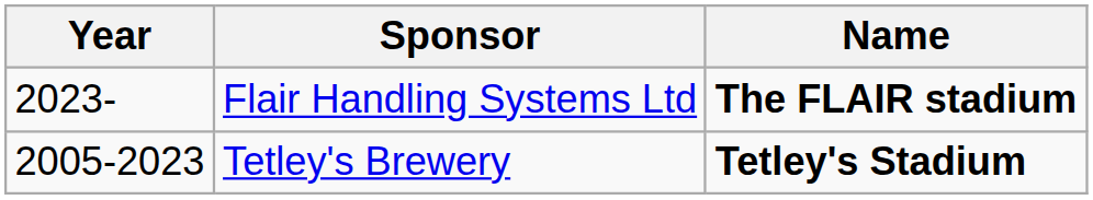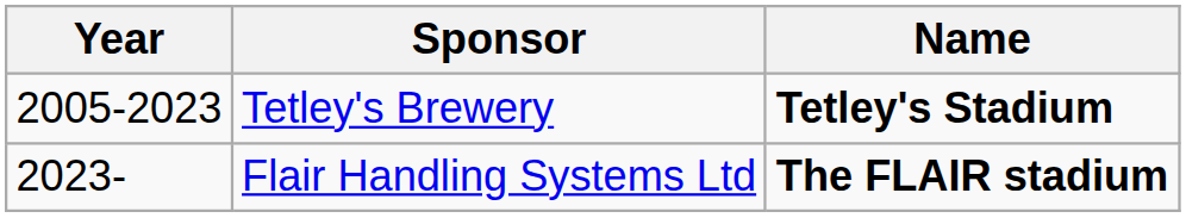rows swapped: Tetley's Brewery <-> Flair Handling Systems Ltd
